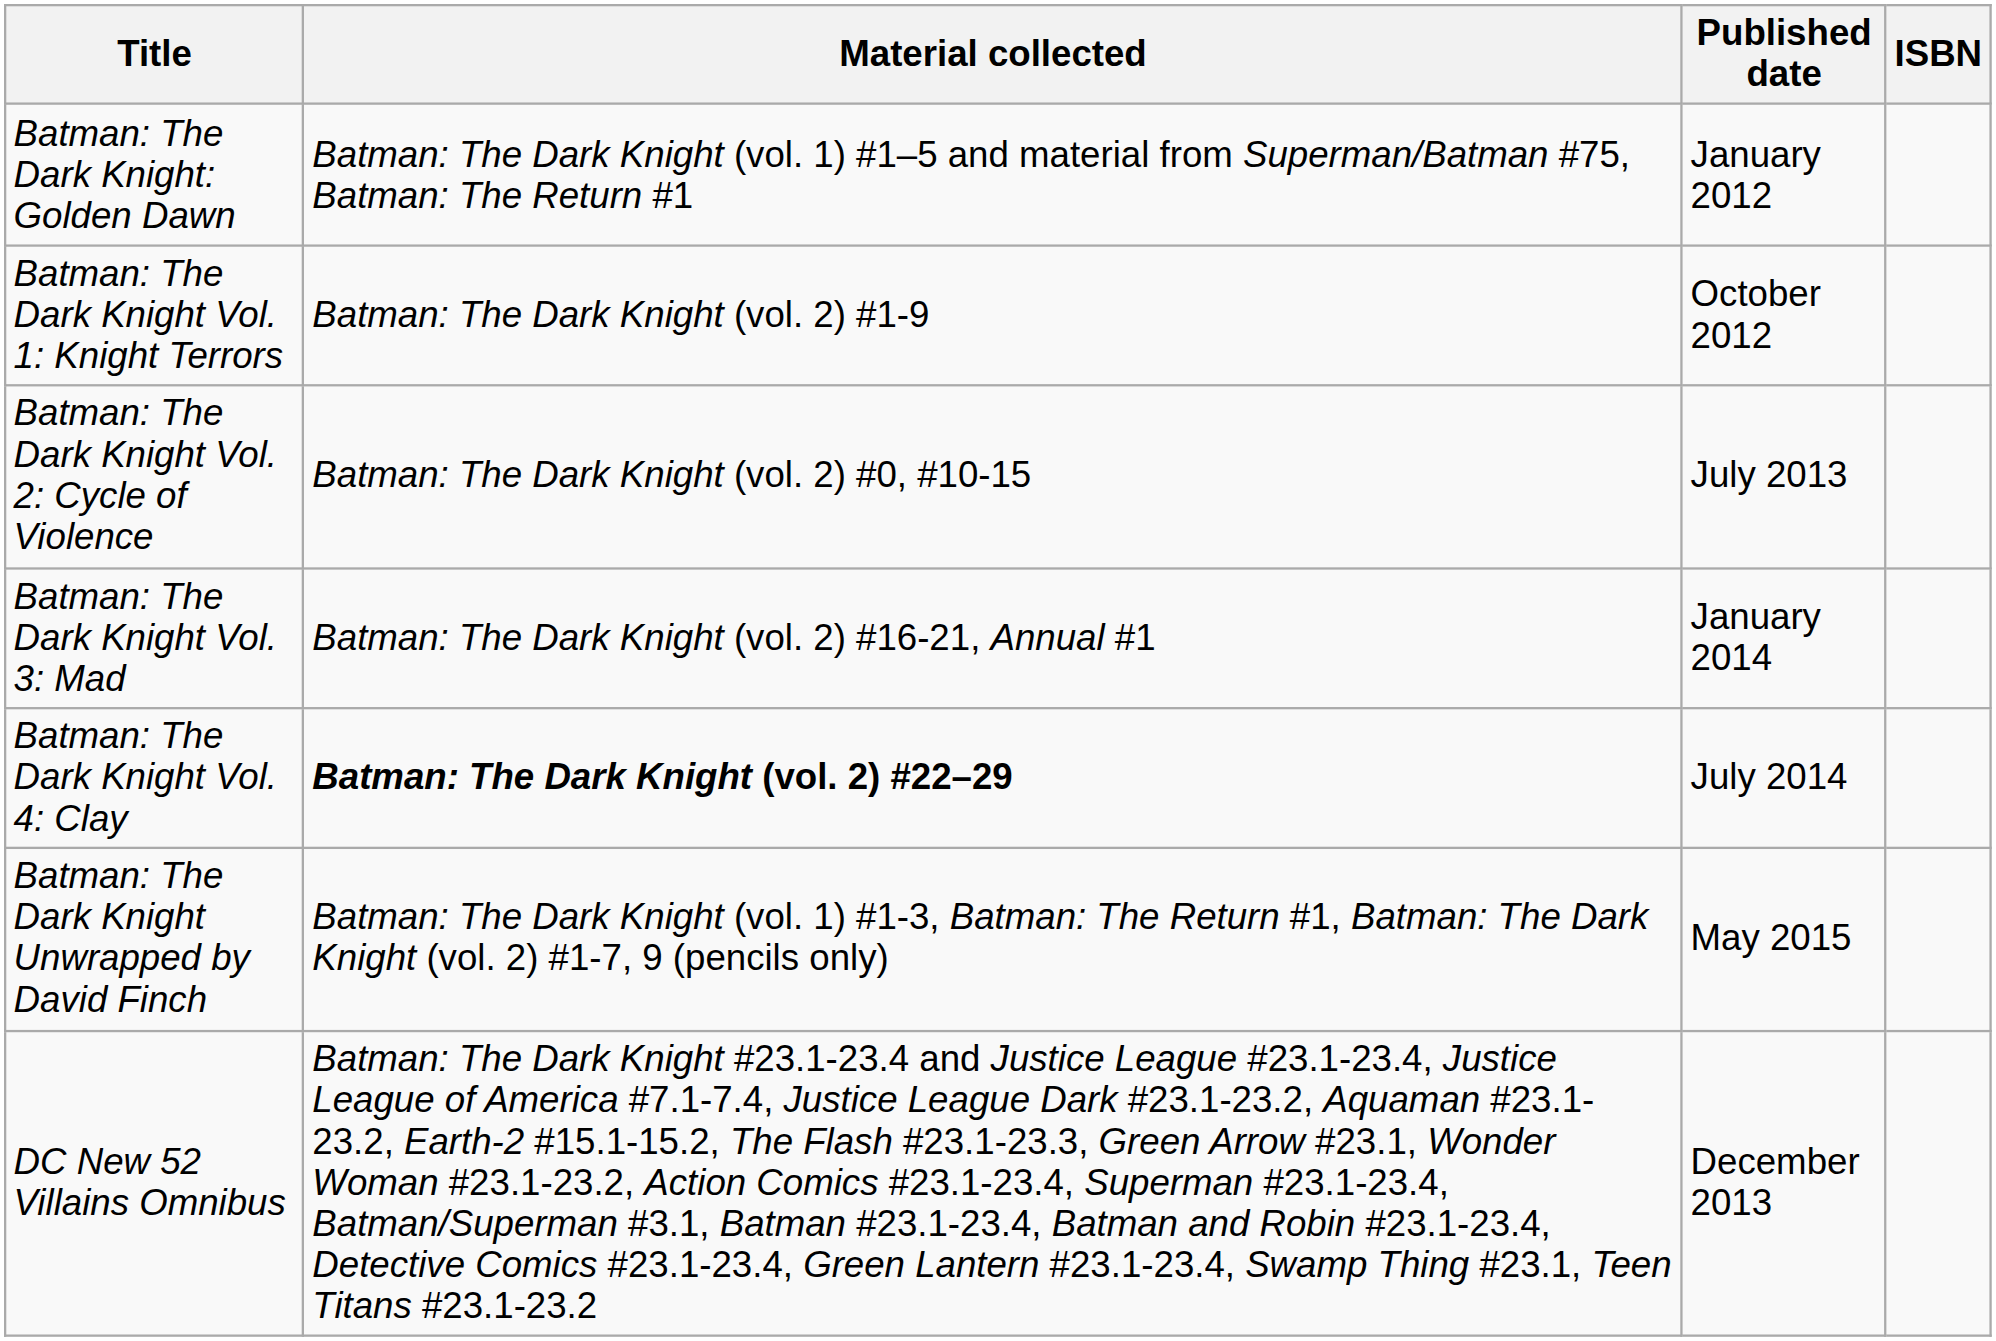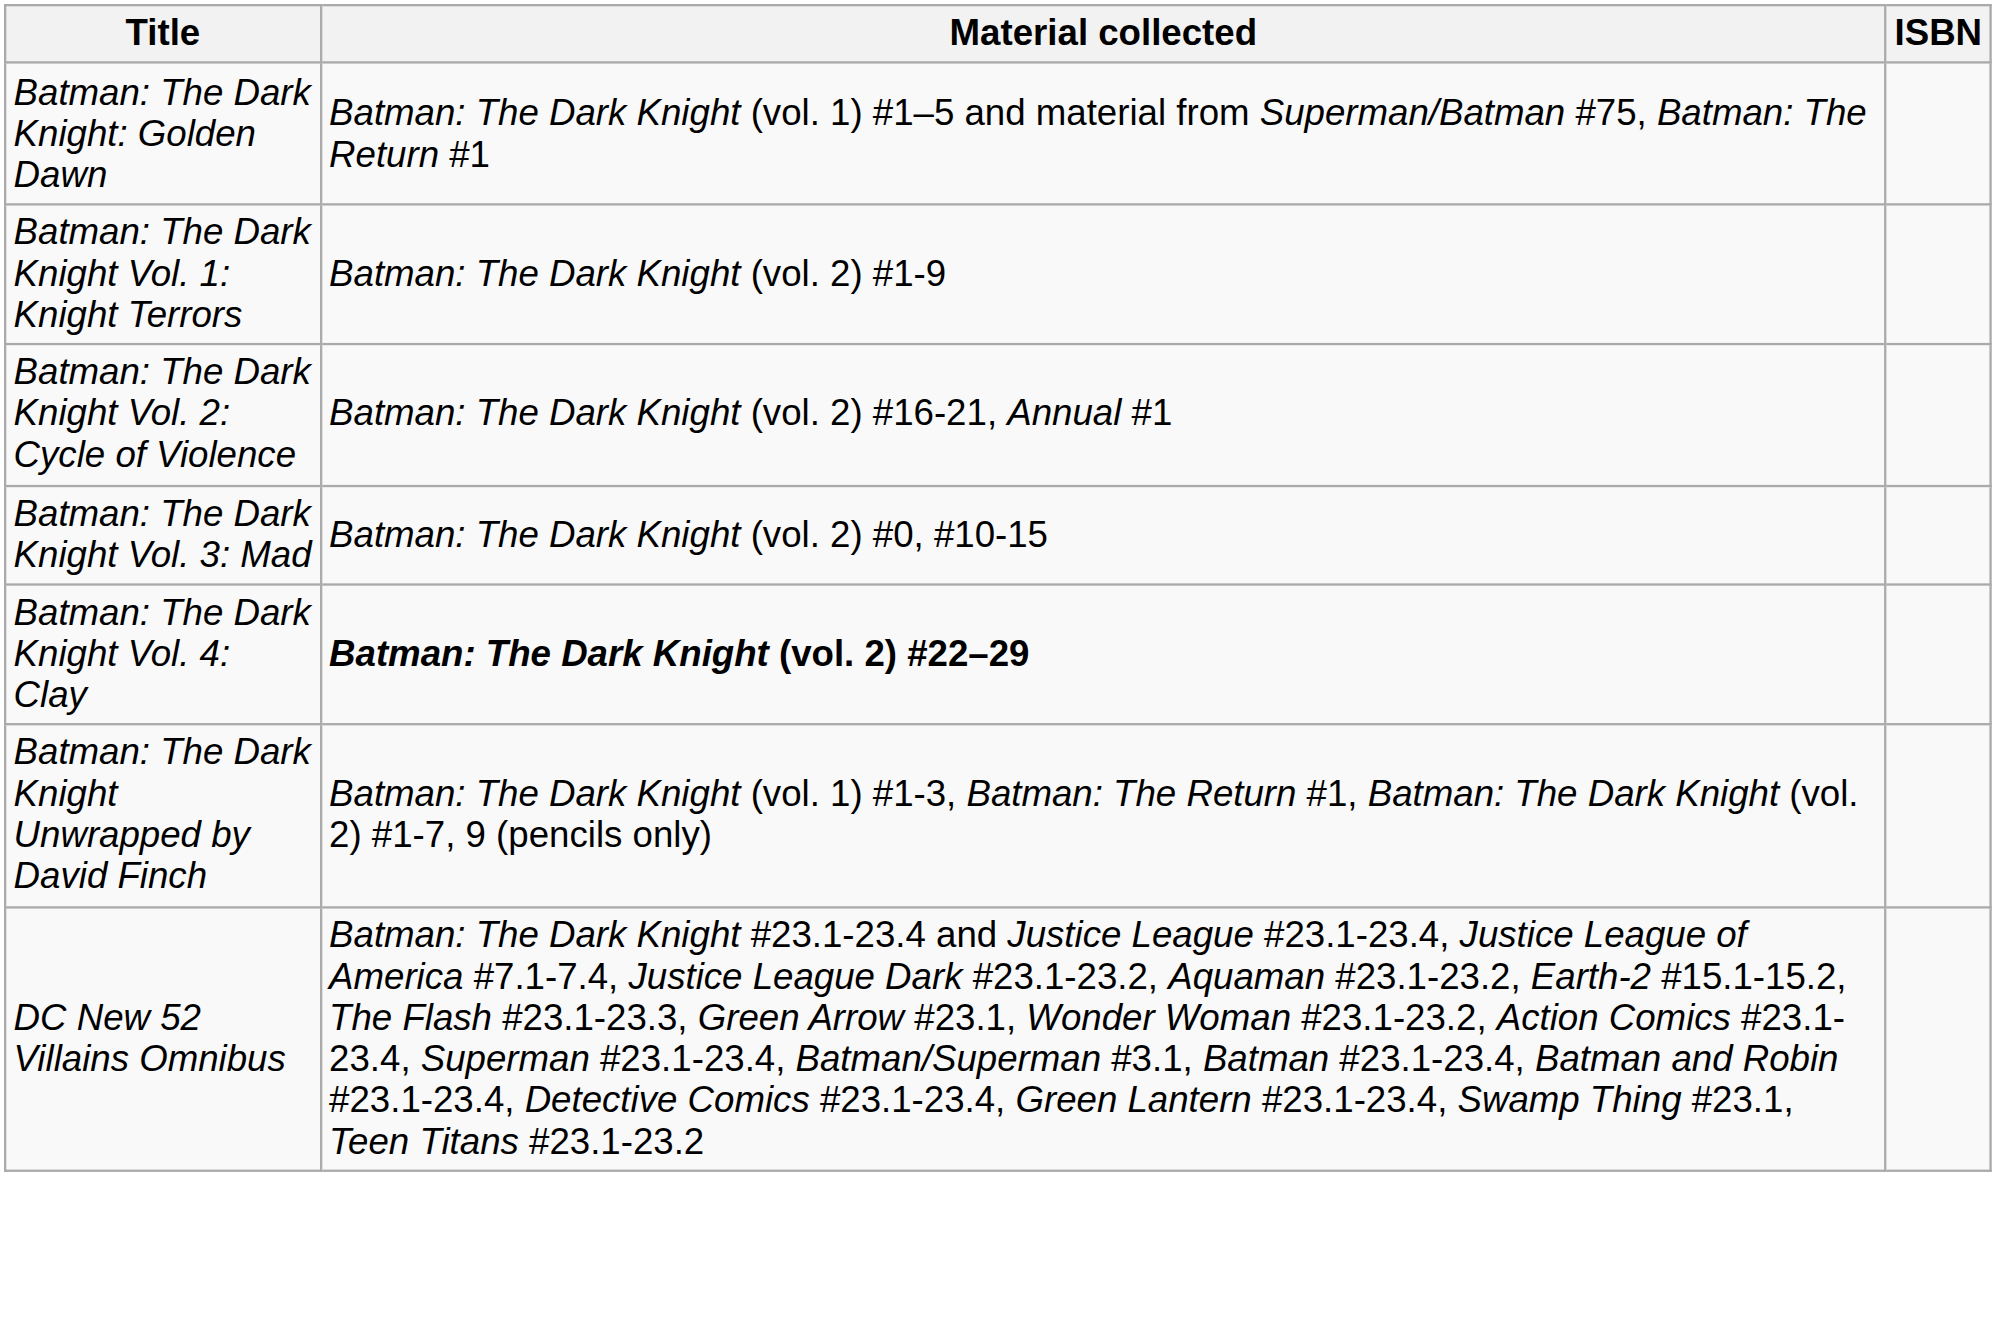- column: Published date | January 2012 | October 2012 | July 2013 | January 2014 | July 2014 | May 2015 | December 2013
Batman: The Dark Knight Vol. 2: Cycle of Violence | Material collected: Batman: The Dark Knight (vol. 2) #0, #10-15 -> Batman: The Dark Knight (vol. 2) #16-21, Annual #1
Batman: The Dark Knight Vol. 3: Mad | Material collected: Batman: The Dark Knight (vol. 2) #16-21, Annual #1 -> Batman: The Dark Knight (vol. 2) #0, #10-15
